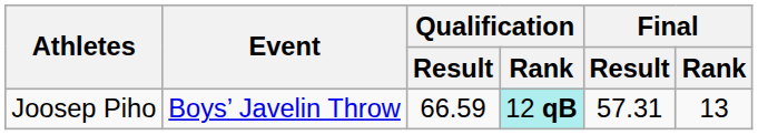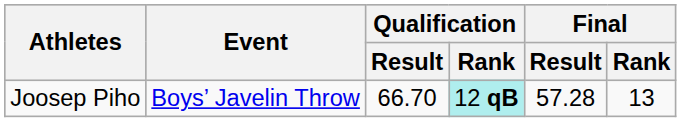Joosep Piho | Qualification / Result: 66.59 -> 66.70
Joosep Piho | Final / Result: 57.31 -> 57.28
